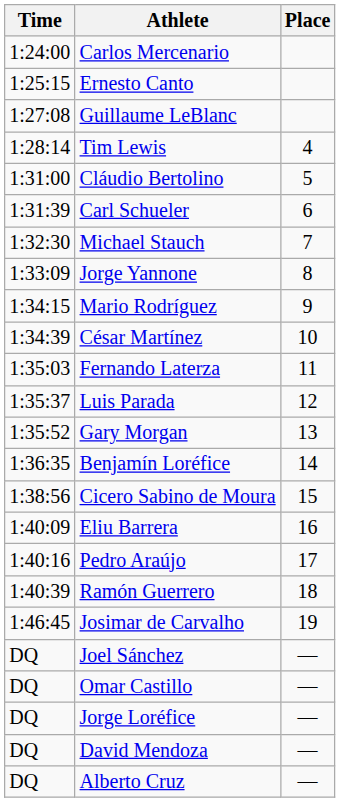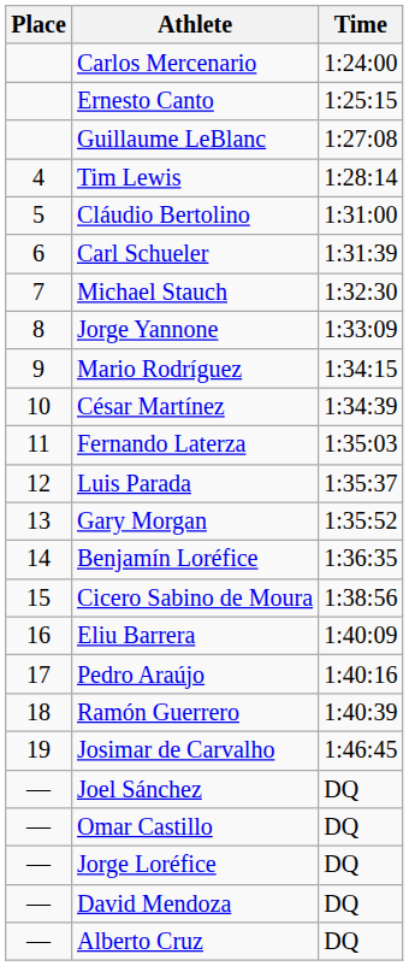columns swapped: Place <-> Time
